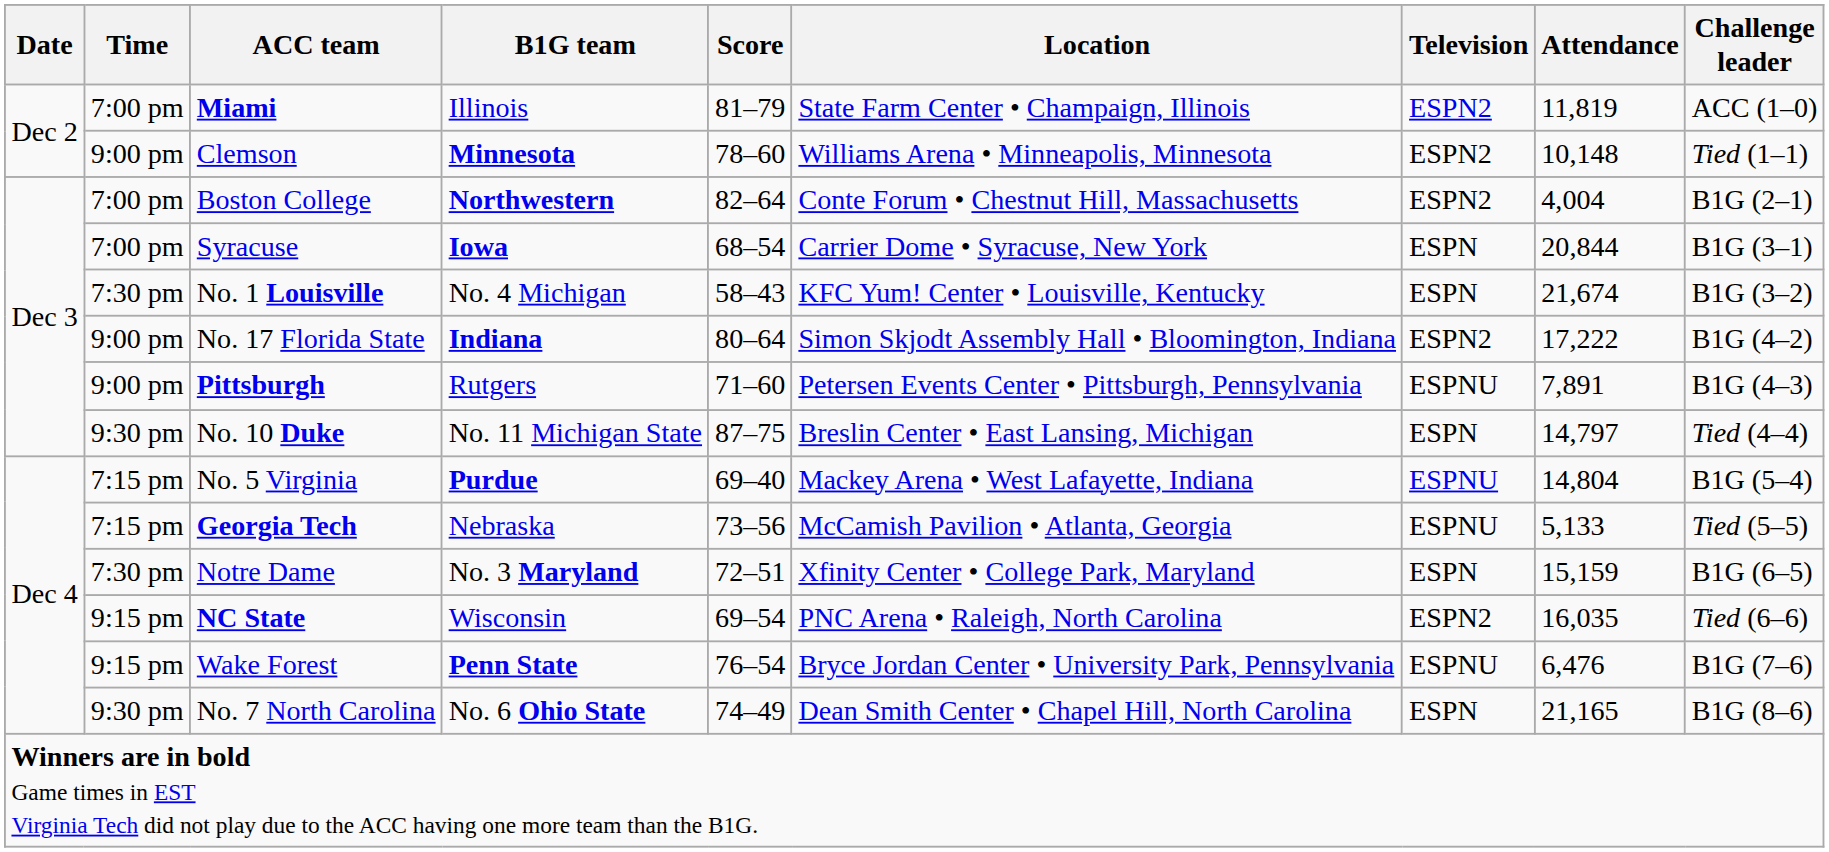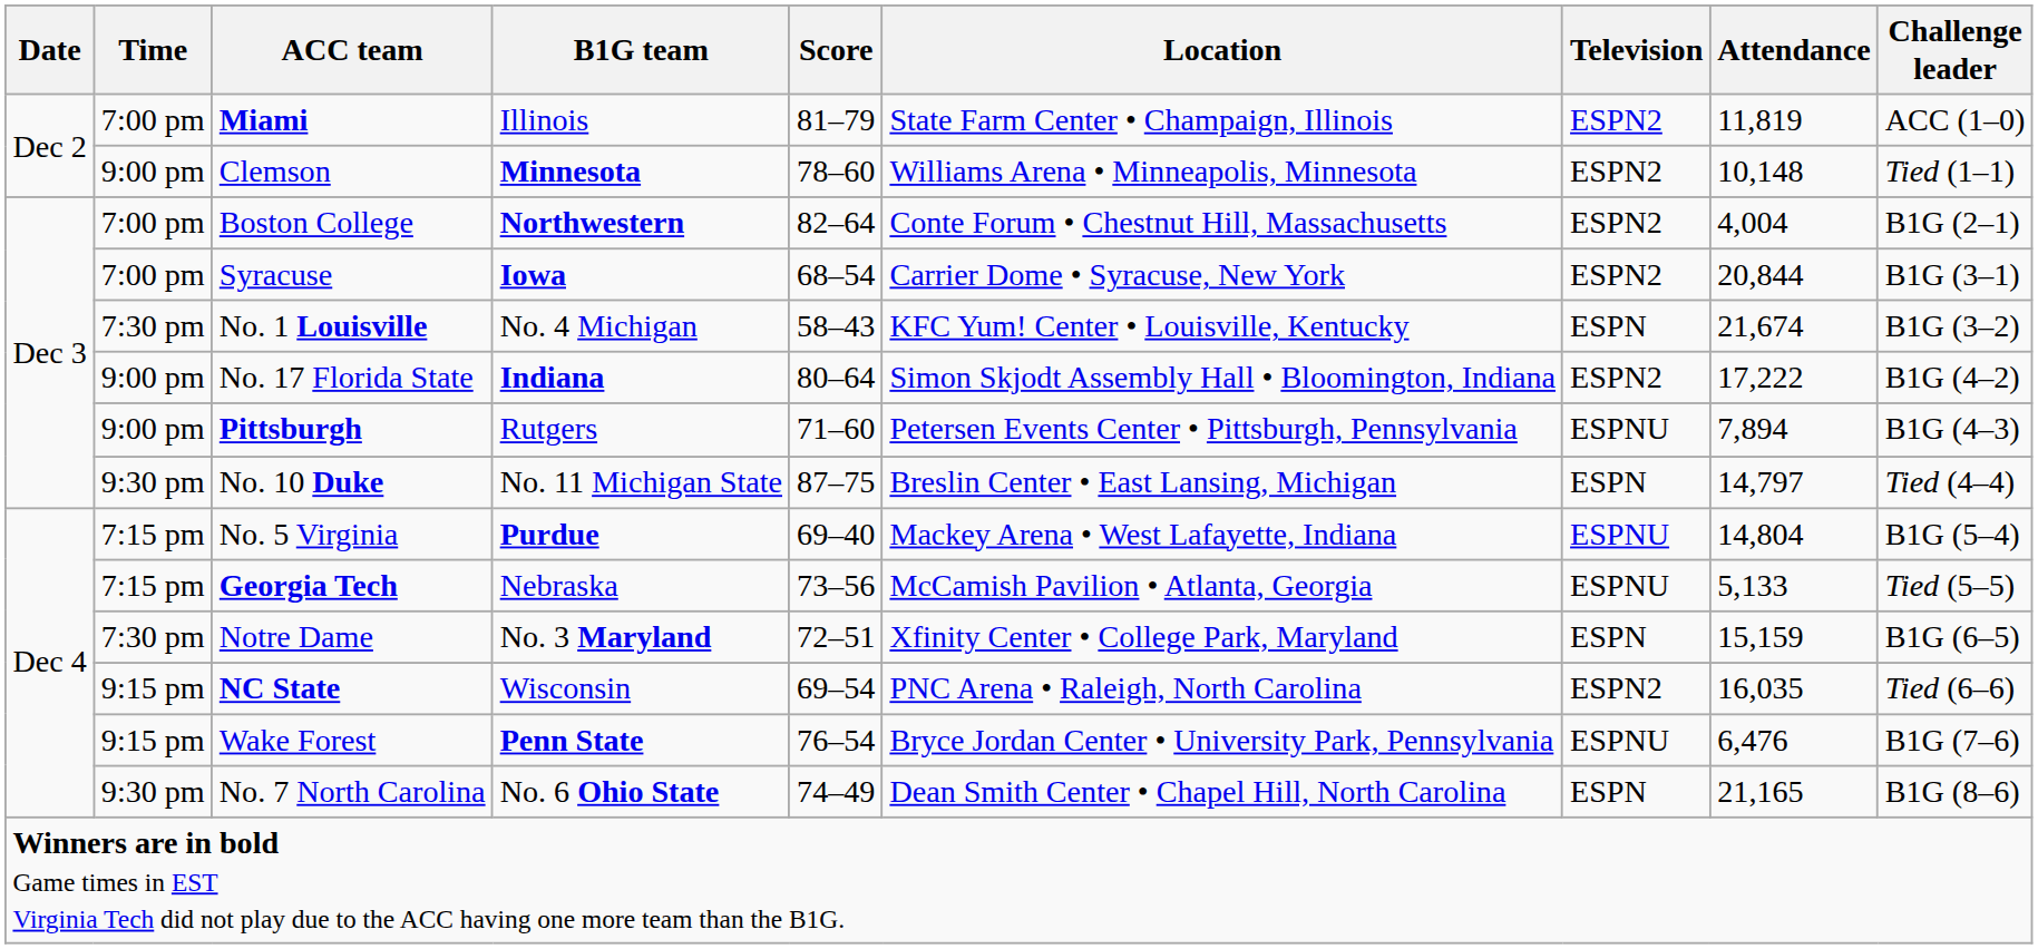Syracuse | Television: ESPN -> ESPN2
Pittsburgh | Attendance: 7,891 -> 7,894
